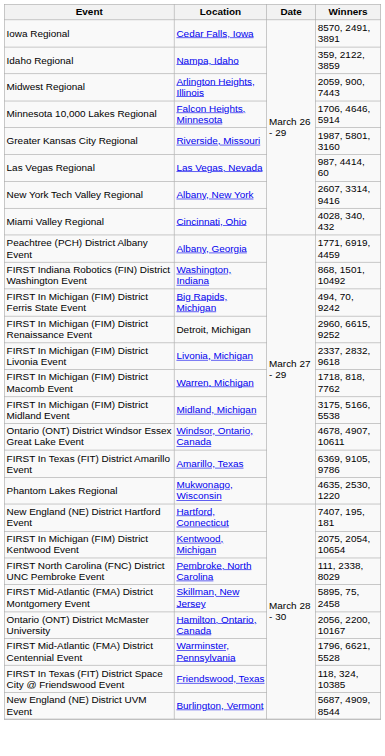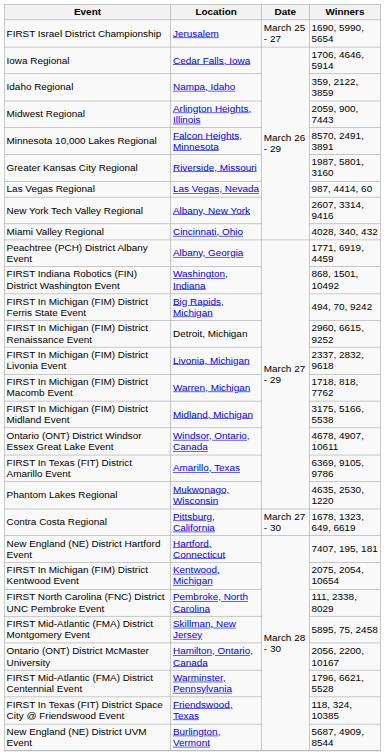+ row: FIRST Israel District Championship | Jerusalem | March 25 - 27 | 1690, 5990, 5654
Iowa Regional | Winners: 8570, 2491, 3891 -> 1706, 4646, 5914
Minnesota 10,000 Lakes Regional | Winners: 1706, 4646, 5914 -> 8570, 2491, 3891
+ row: Contra Costa Regional | Pittsburg, California | March 27 - 30 | 1678, 1323, 649, 6619
